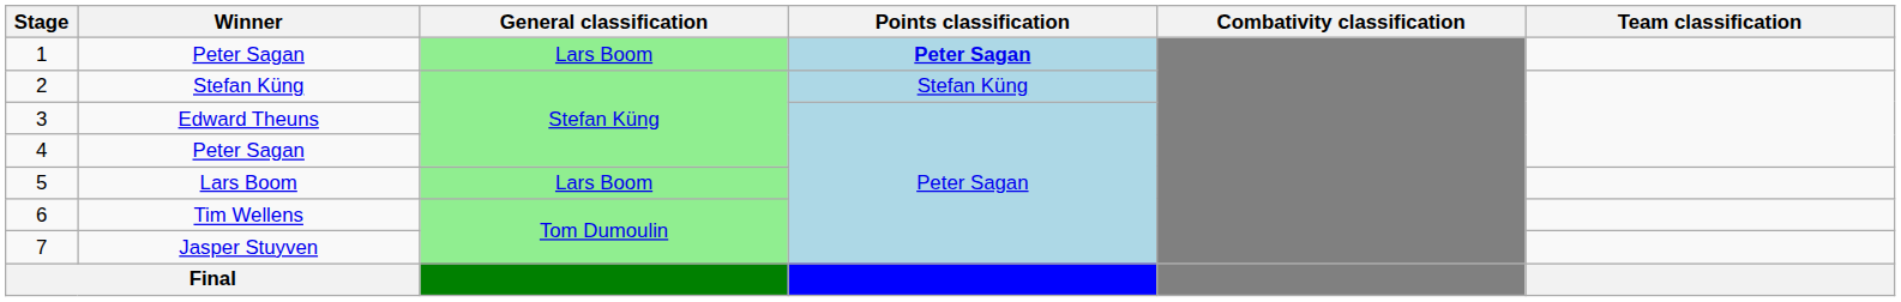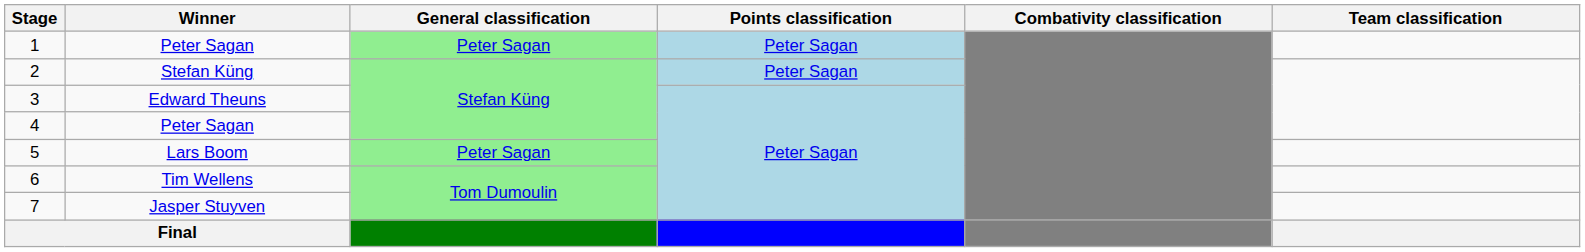1 | General classification: Lars Boom -> Peter Sagan
1 | Points classification: bold -> normal
2 | Points classification: Stefan Küng -> Peter Sagan
5 | General classification: Lars Boom -> Peter Sagan
